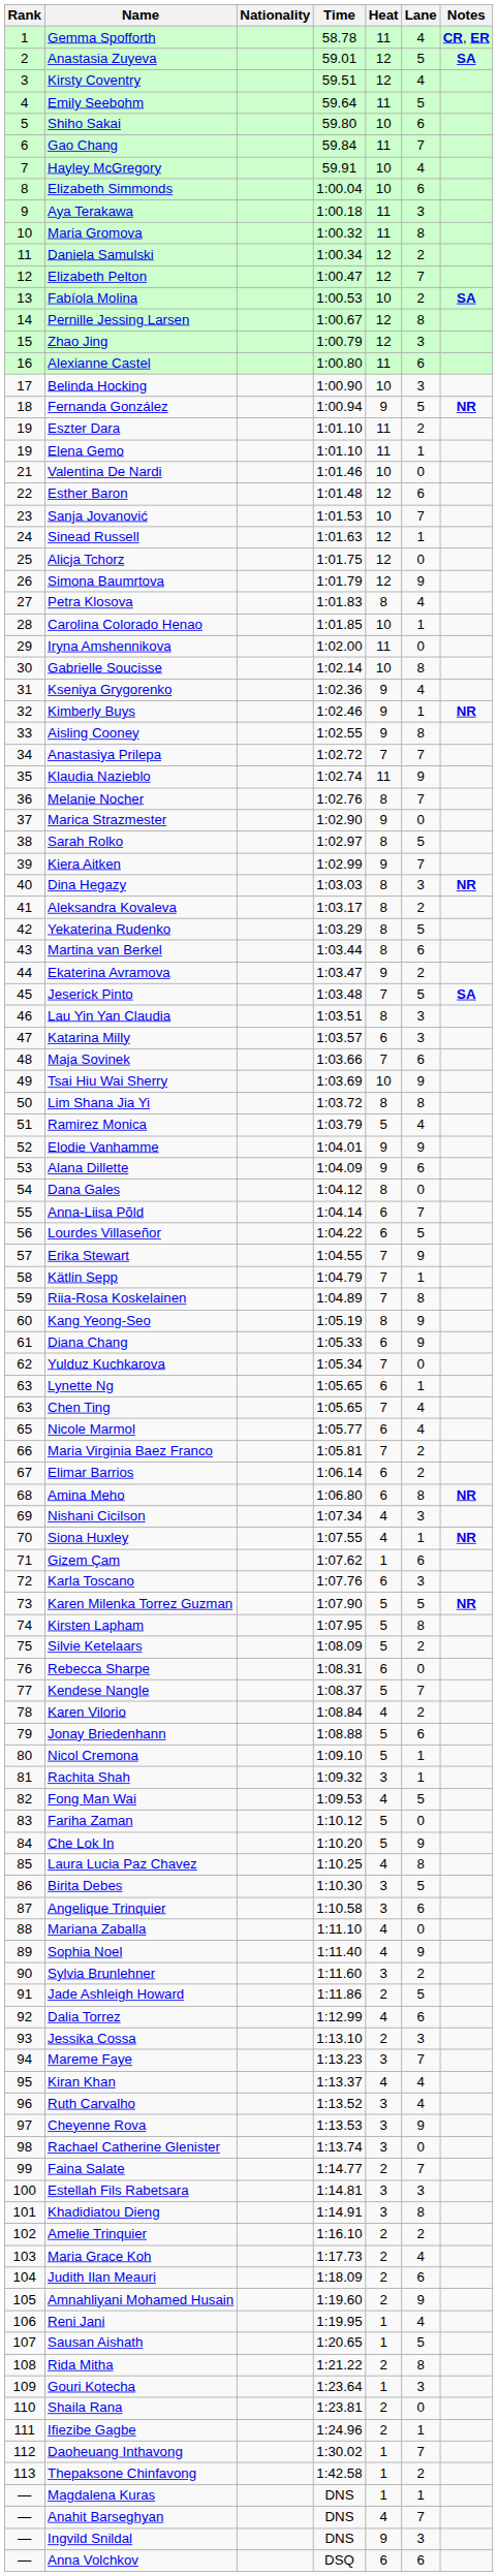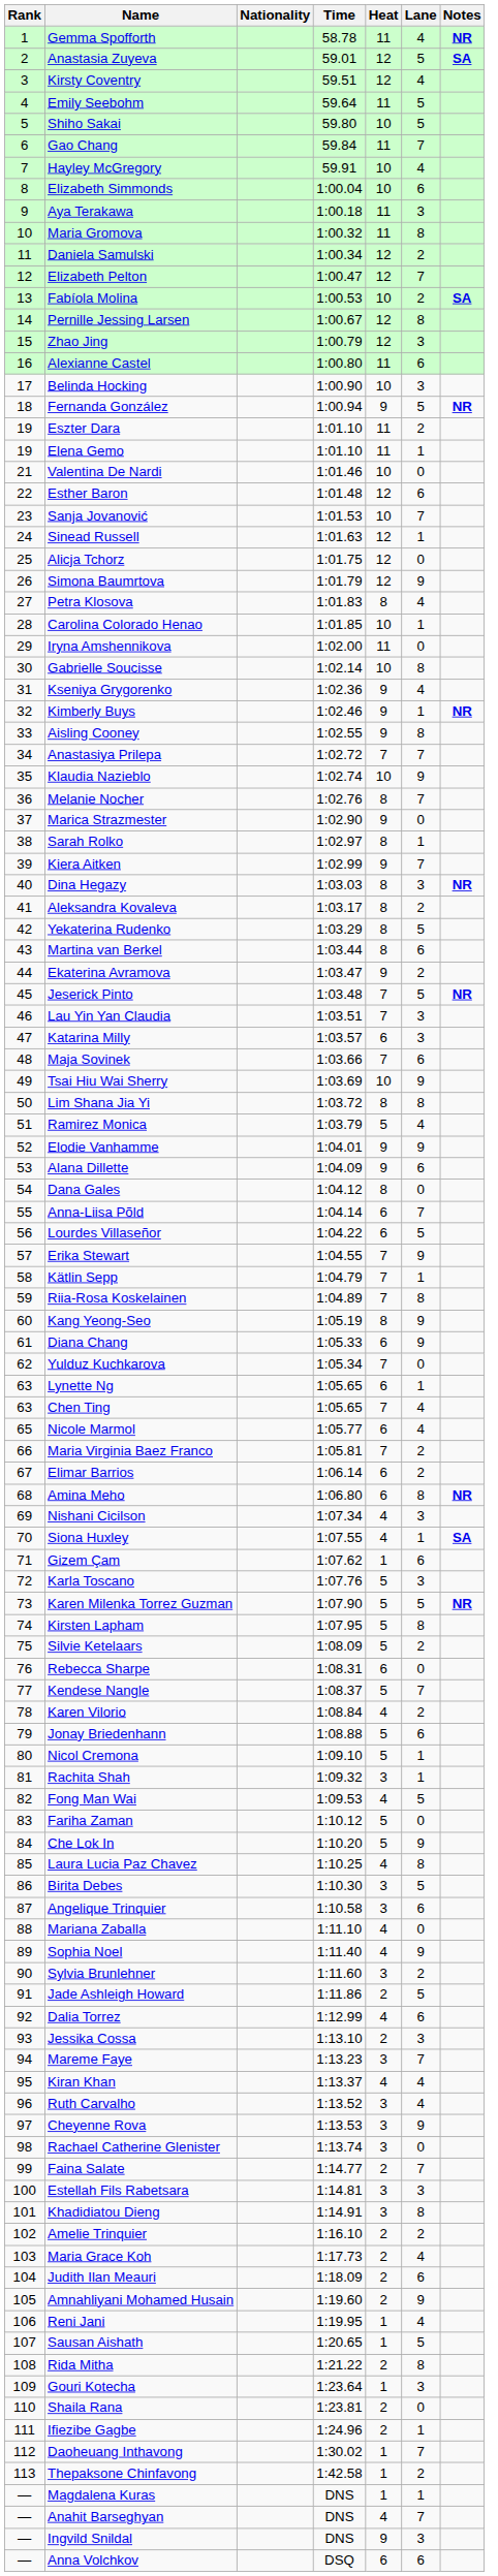Gemma Spofforth | Notes: CR, ER -> NR
Shiho Sakai | Lane: 6 -> 5
Klaudia Nazieblo | Heat: 11 -> 10
Sarah Rolko | Lane: 5 -> 1
Jeserick Pinto | Notes: SA -> NR
Lau Yin Yan Claudia | Heat: 8 -> 7
Siona Huxley | Notes: NR -> SA
Karla Toscano | Heat: 6 -> 5
